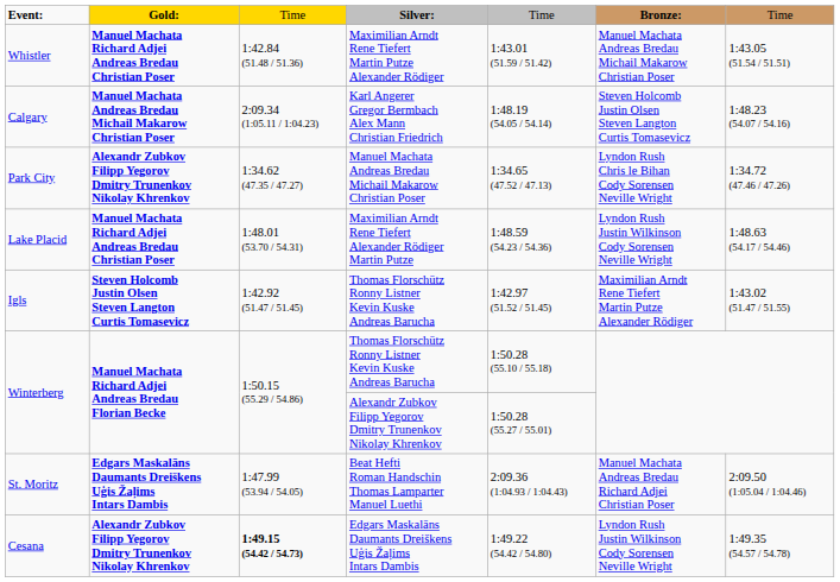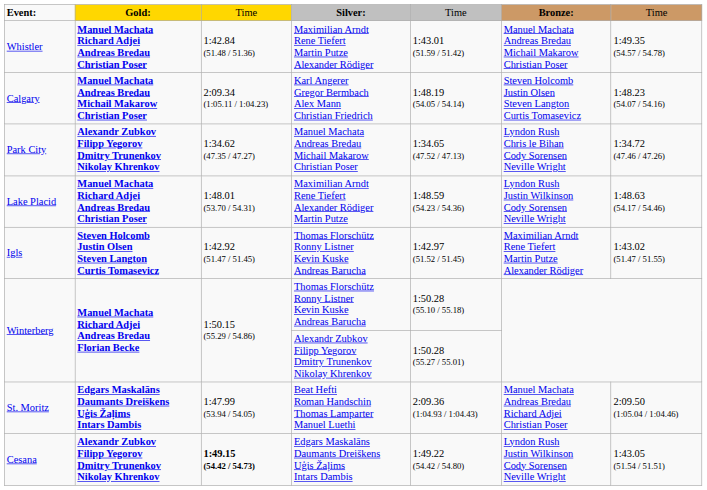Whistler | column 7: 1:43.05 (51.54 / 51.51) -> 1:49.35 (54.57 / 54.78)
Cesana | column 7: 1:49.35 (54.57 / 54.78) -> 1:43.05 (51.54 / 51.51)
